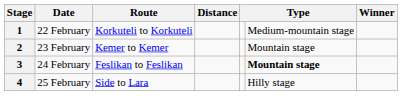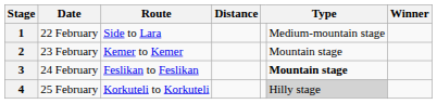1 | Route: Korkuteli to Korkuteli -> Side to Lara
4 | Route: Side to Lara -> Korkuteli to Korkuteli
4 | column 6: no background -> lightgrey background
